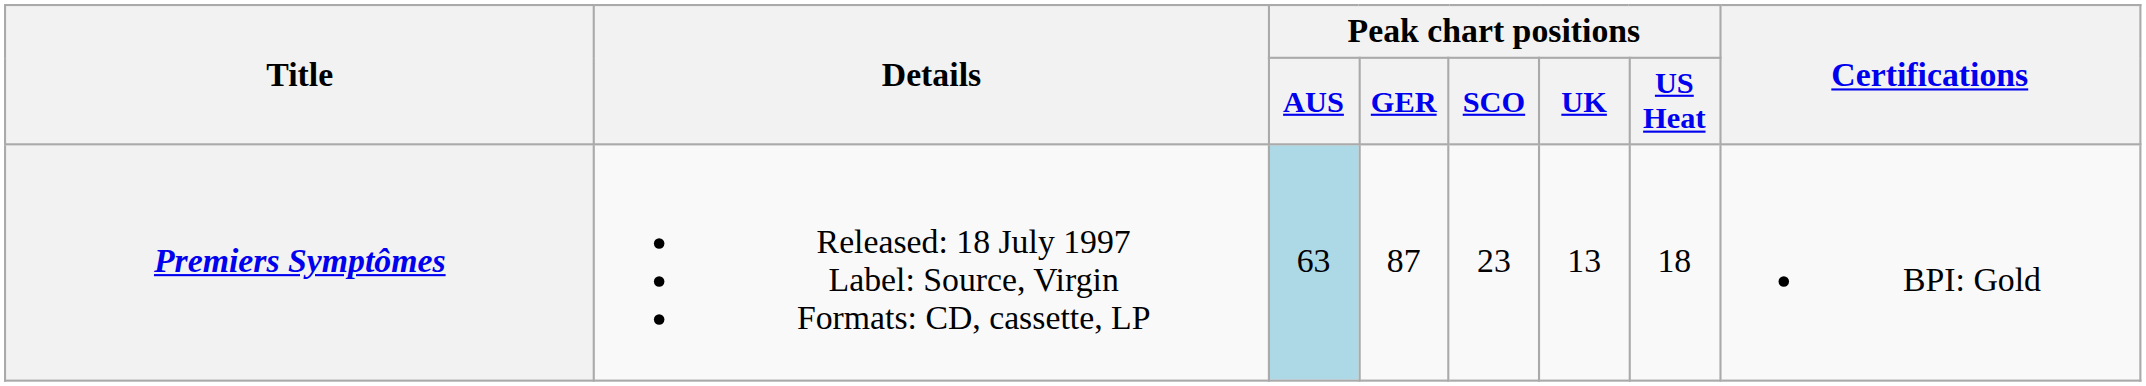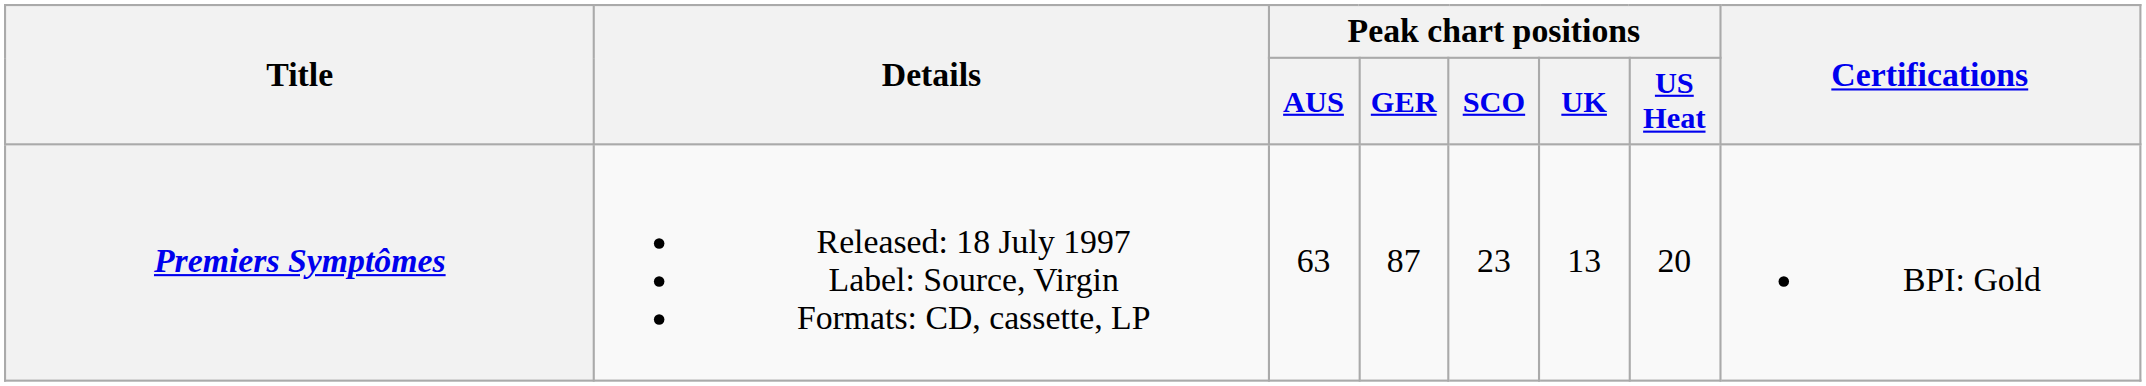Premiers Symptômes | Peak chart positions / AUS: lightblue background -> no background
Premiers Symptômes | Peak chart positions / US Heat: 18 -> 20
